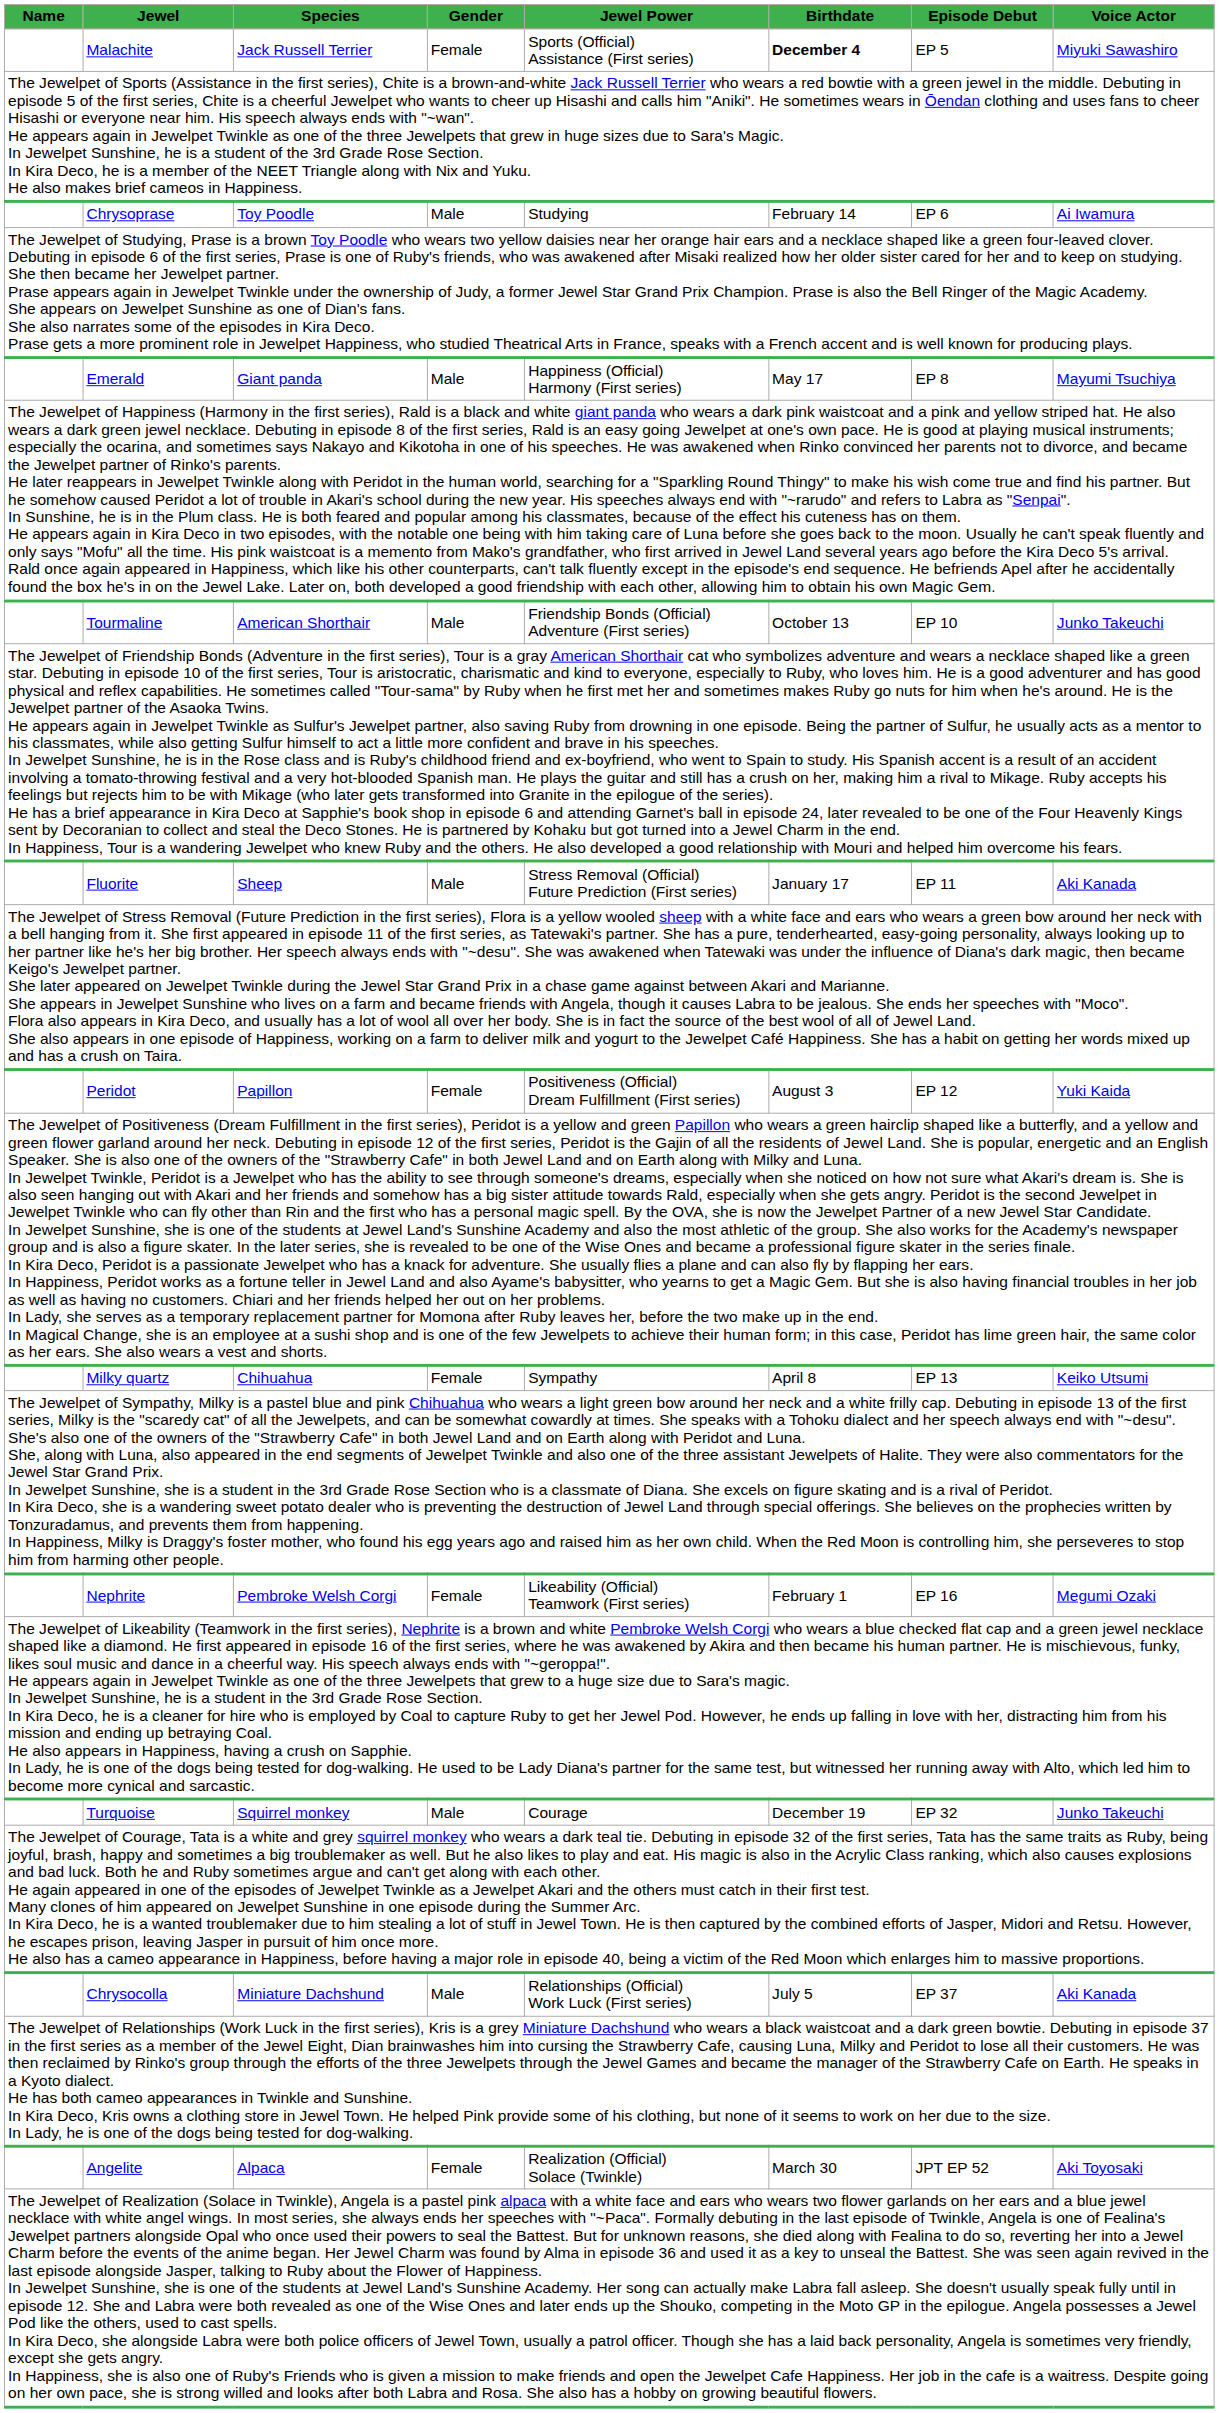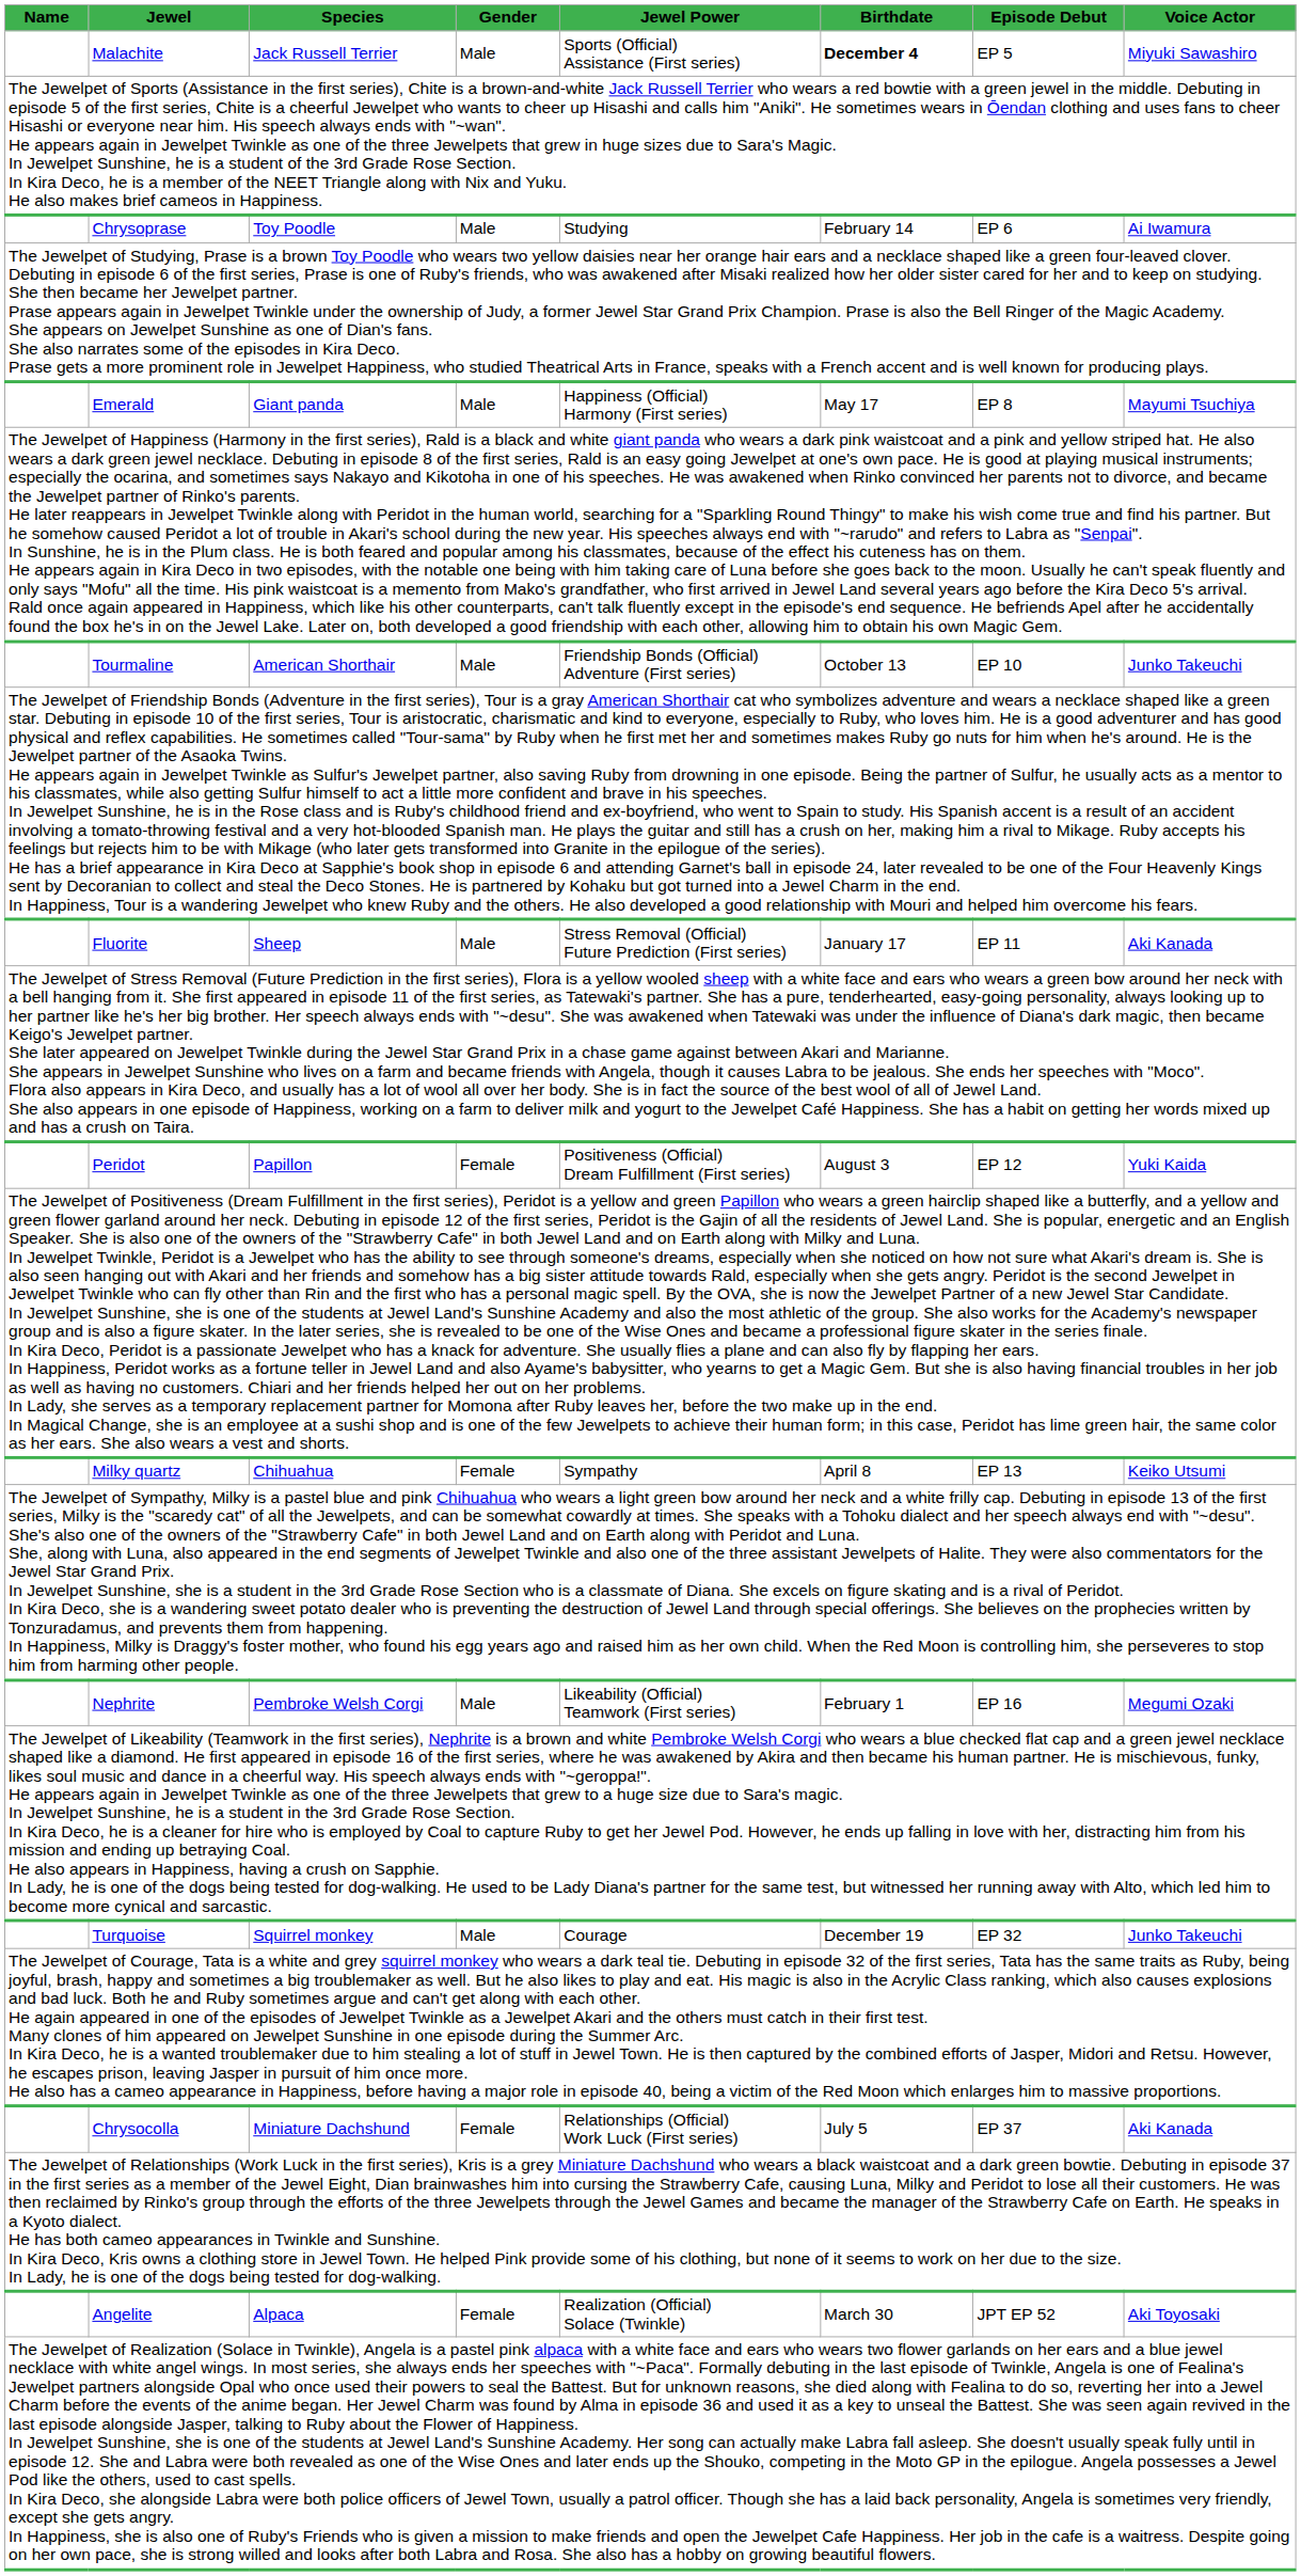Malachite | Gender: Female -> Male
Nephrite | Gender: Female -> Male
Chrysocolla | Gender: Male -> Female
